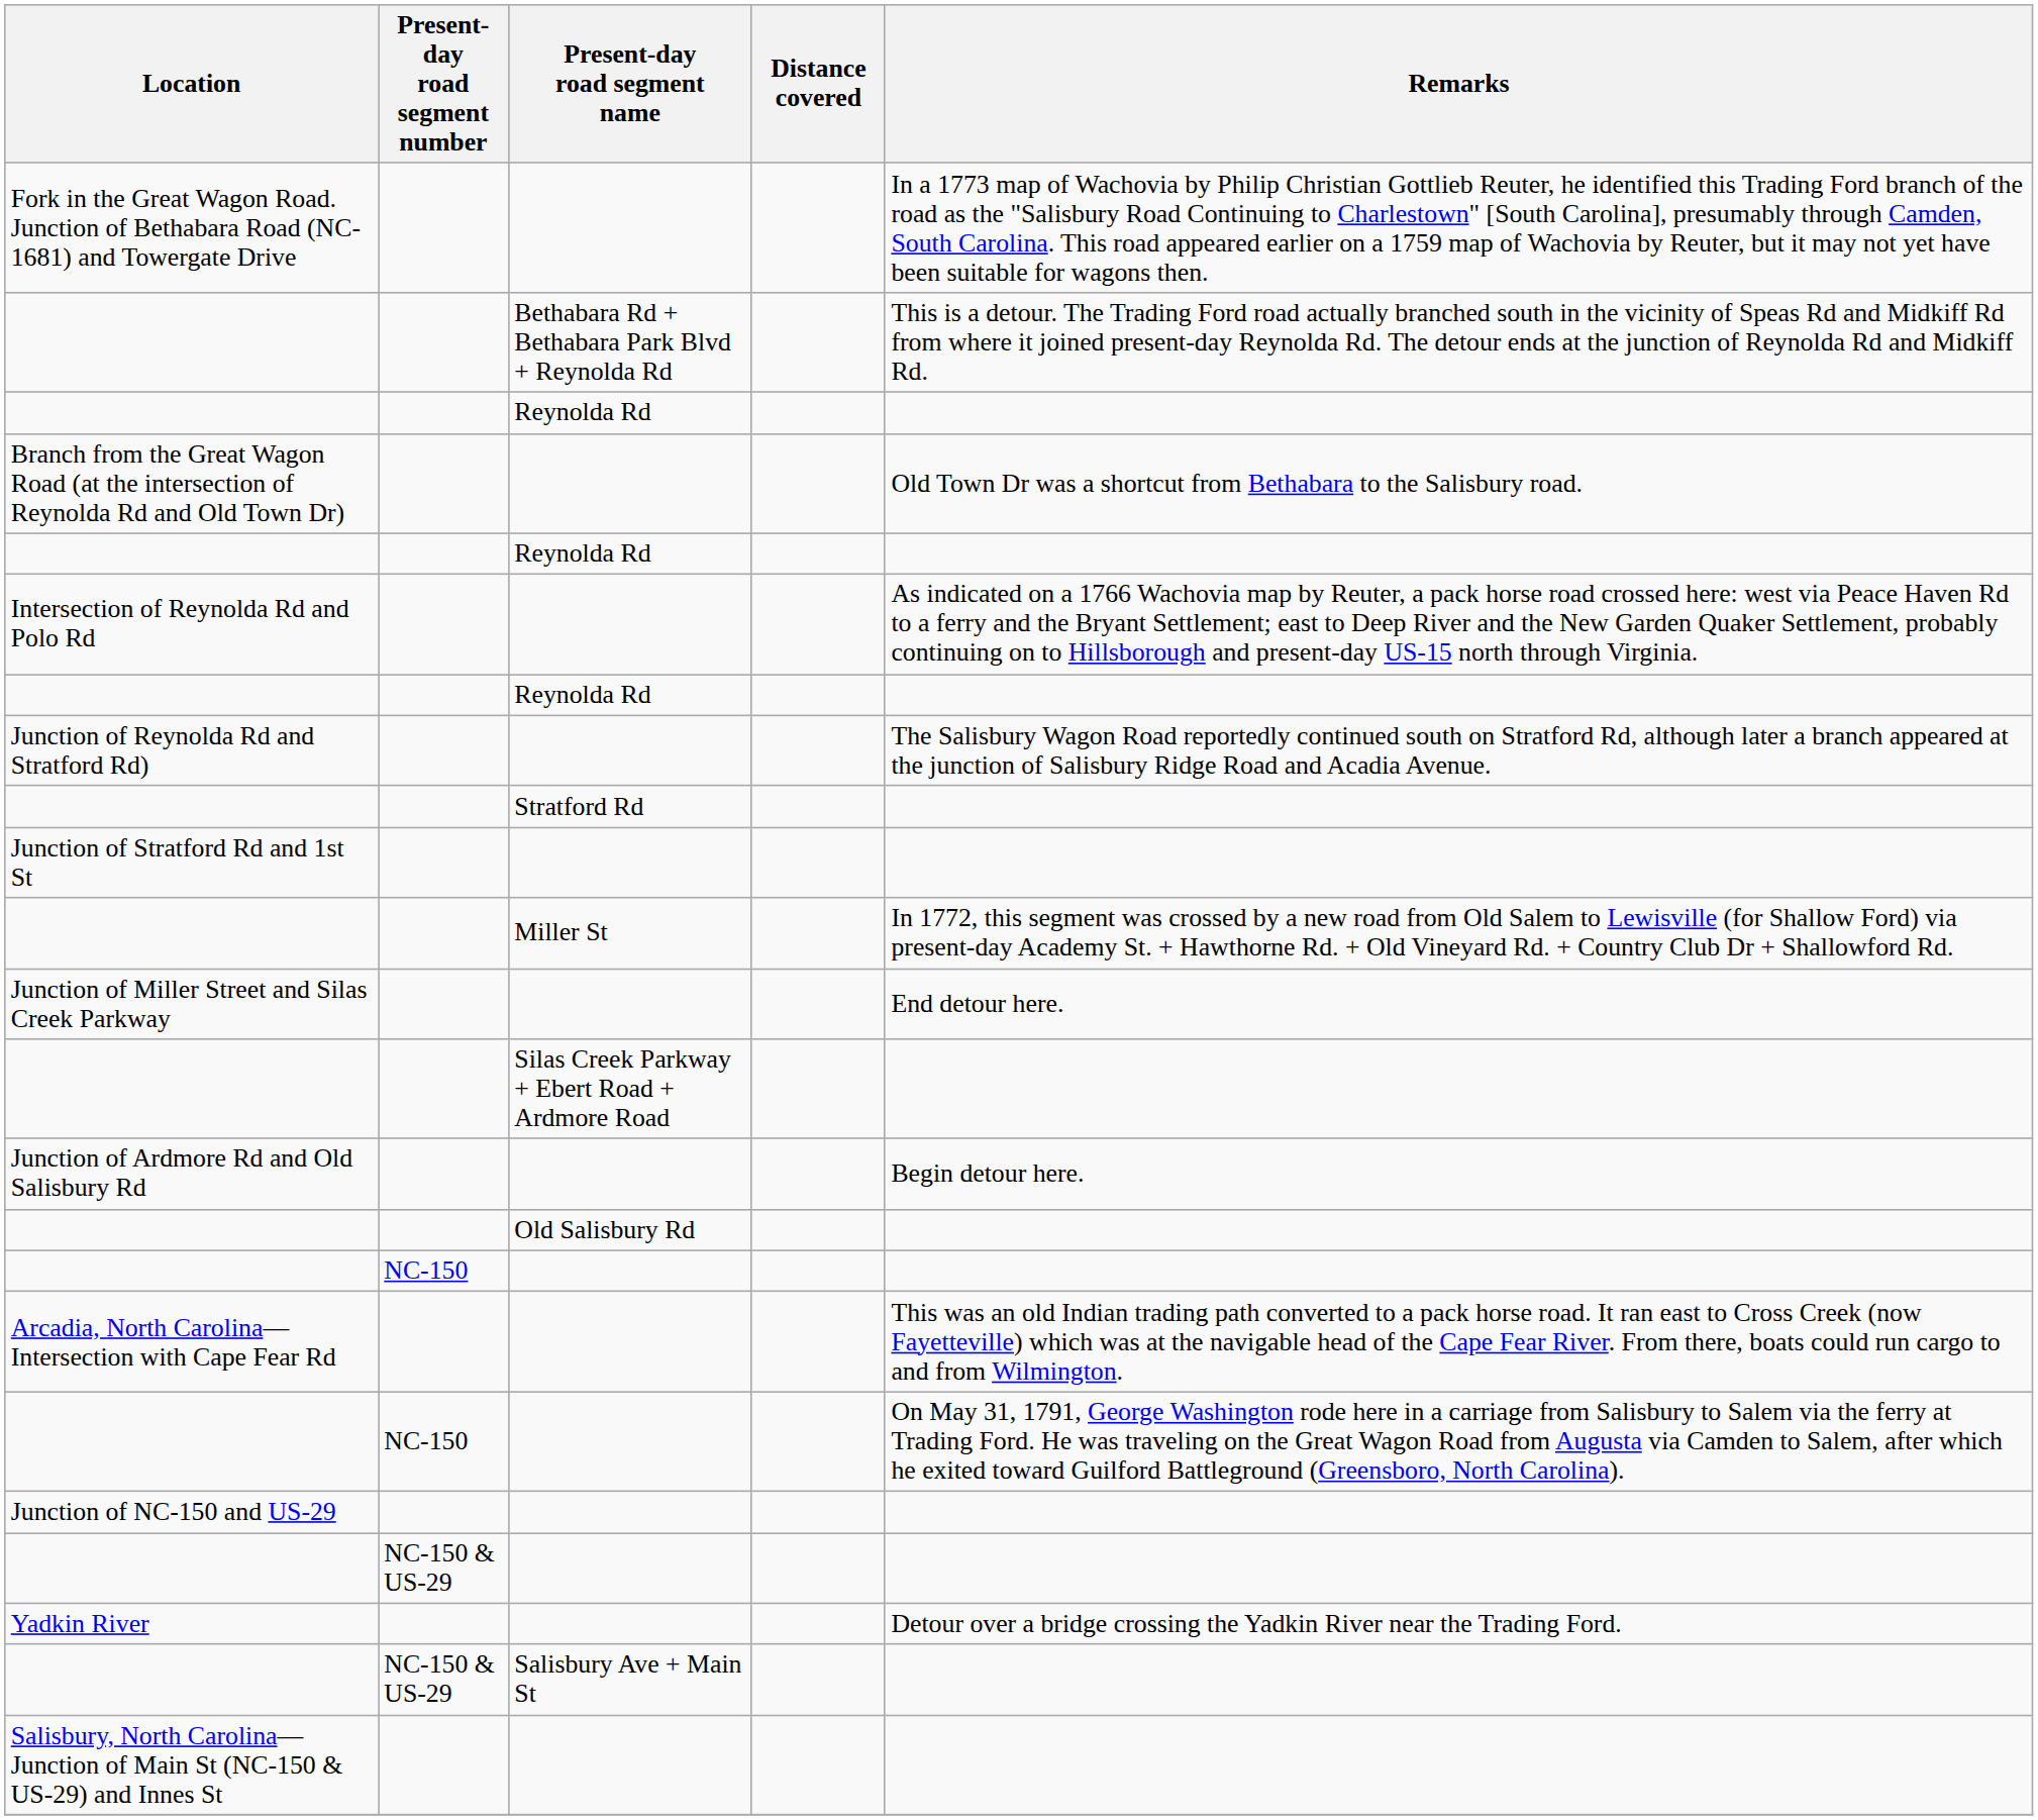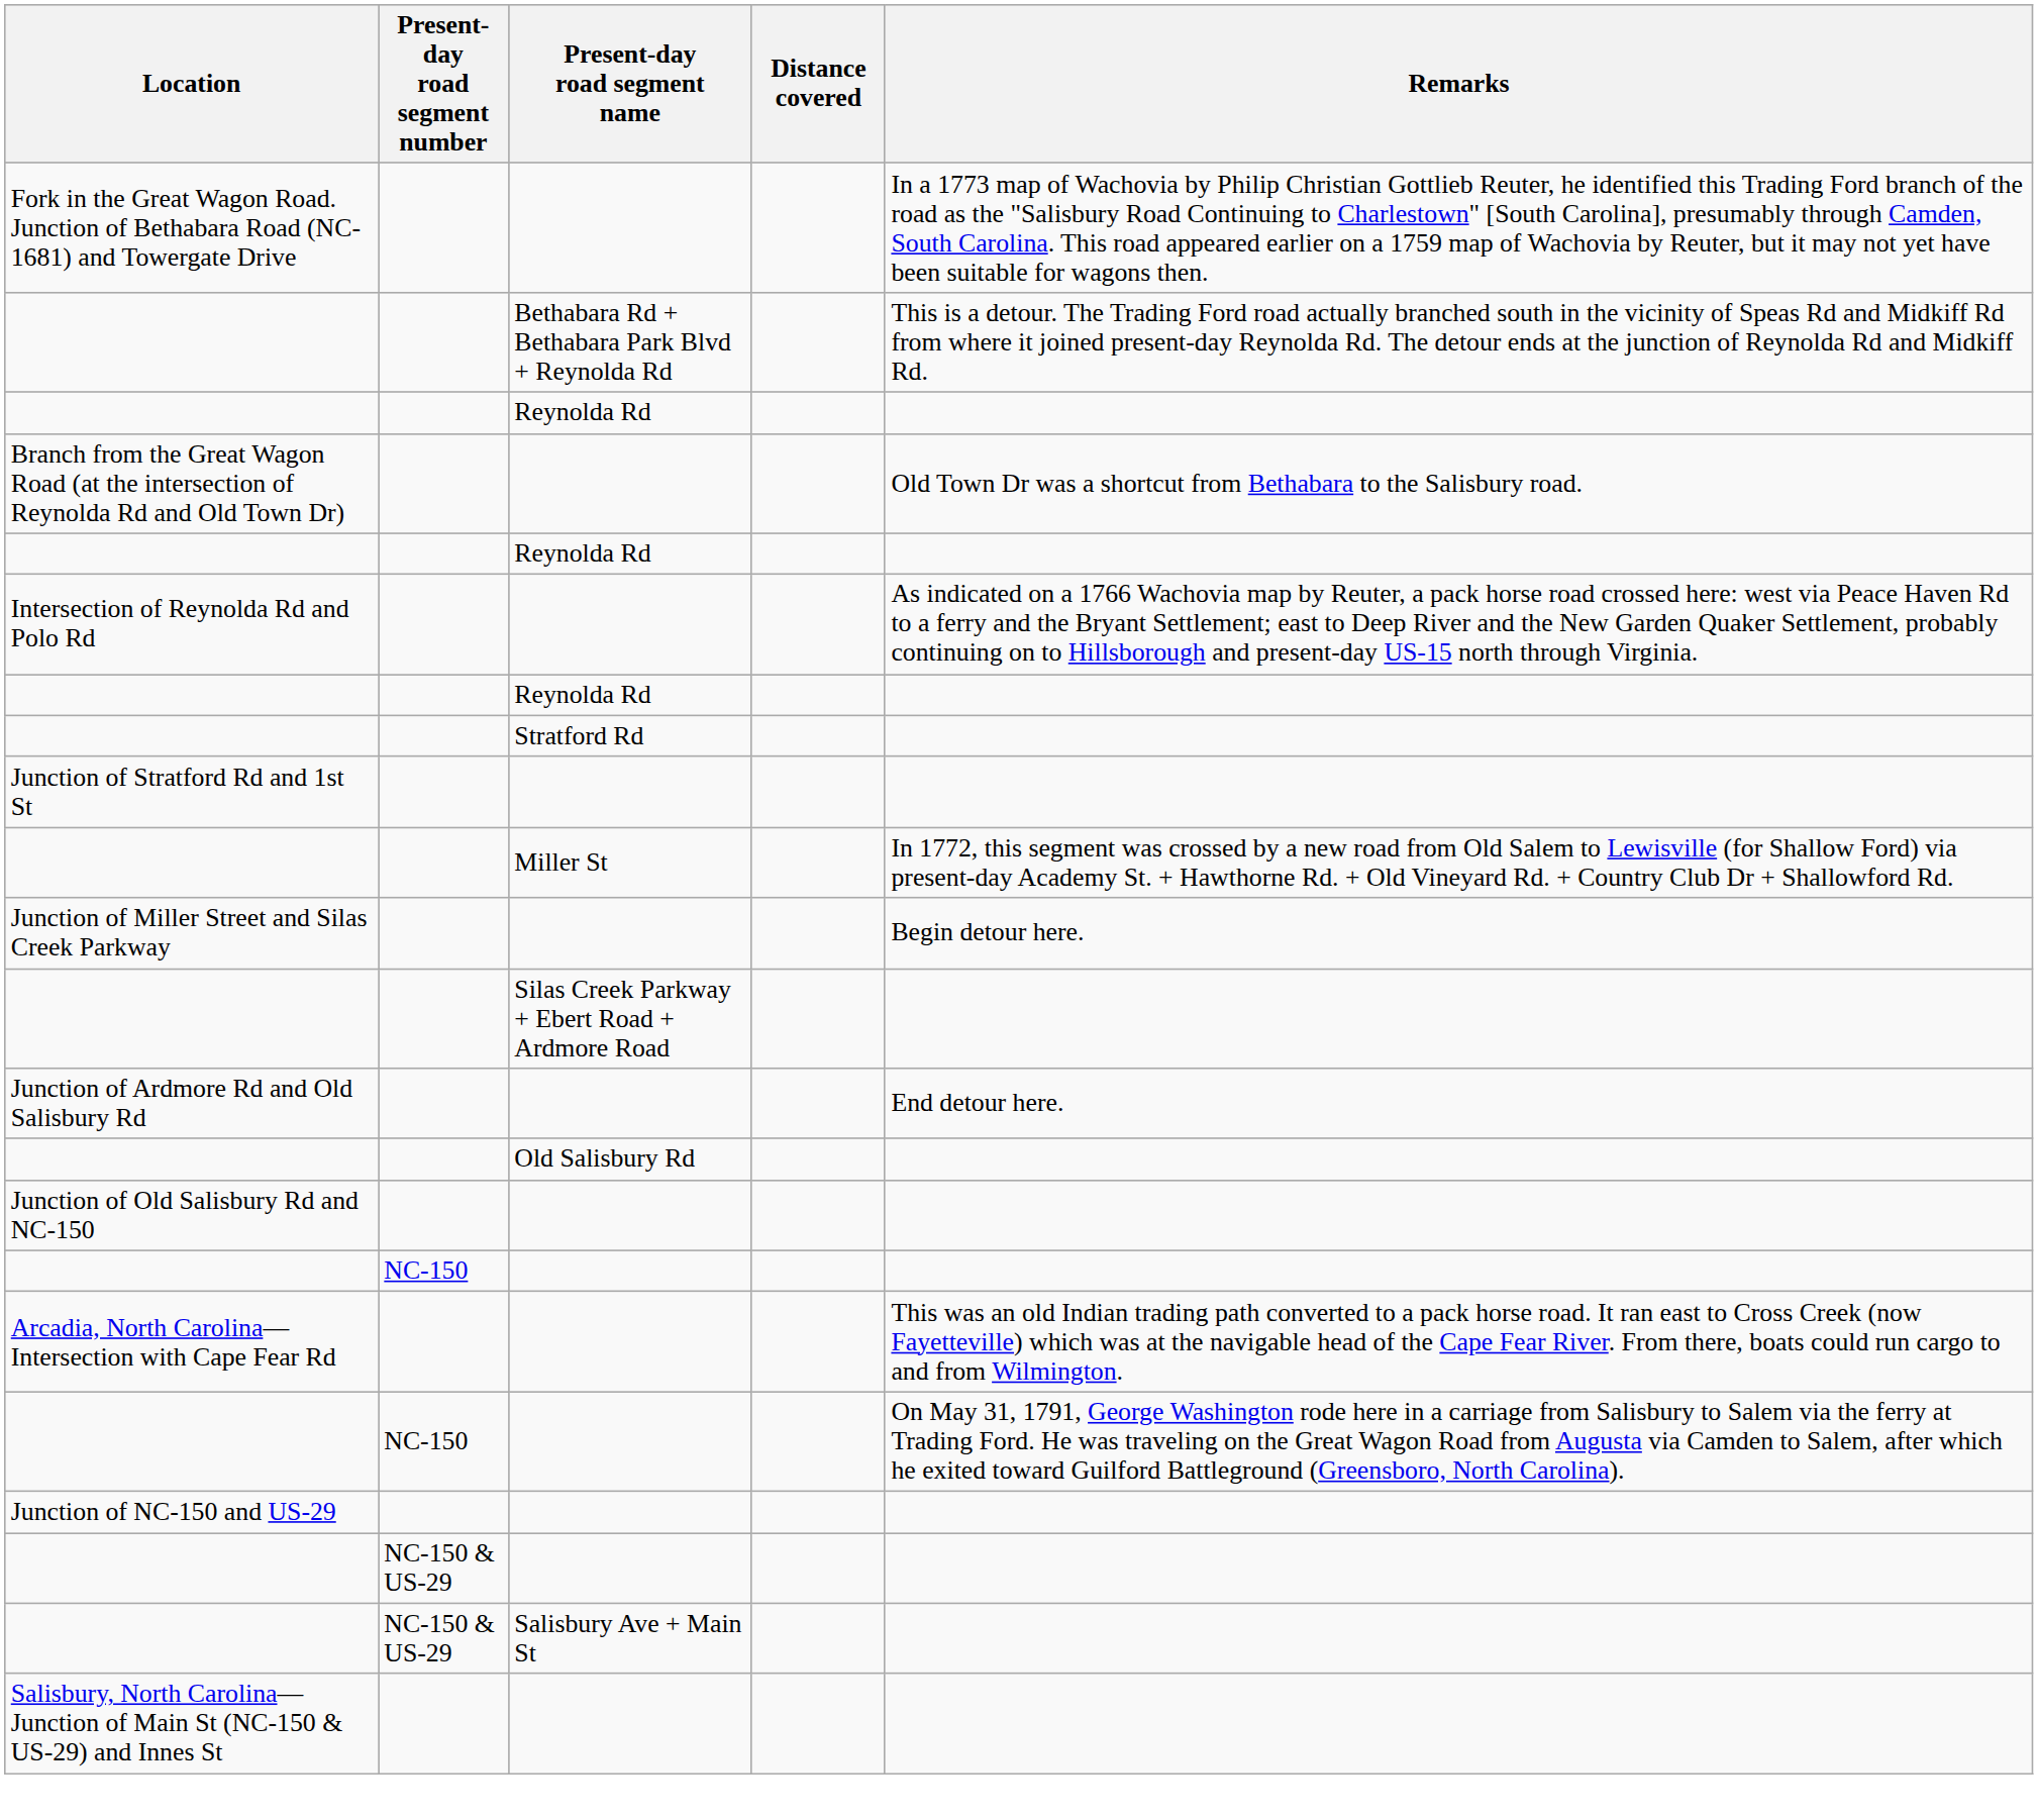- row: Junction of Reynolda Rd and Stratford Rd) | The Salisbury Wagon Road reportedly continued south on Stratford Rd, although later a branch appeared at the junction of Salisbury Ridge Road and Acadia Avenue.
Junction of Miller Street and Silas Creek Parkway | Remarks: End detour here. -> Begin detour here.
Junction of Ardmore Rd and Old Salisbury Rd | Remarks: Begin detour here. -> End detour here.
+ row: Junction of Old Salisbury Rd and NC-150
- row: Yadkin River | Detour over a bridge crossing the Yadkin River near the Trading Ford.
